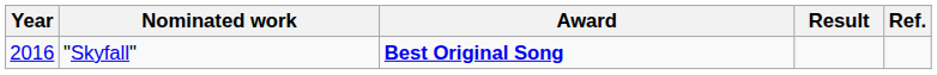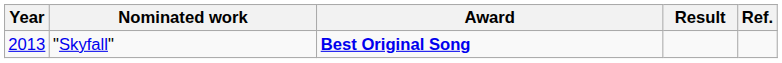"Skyfall" | Year: 2016 -> 2013
